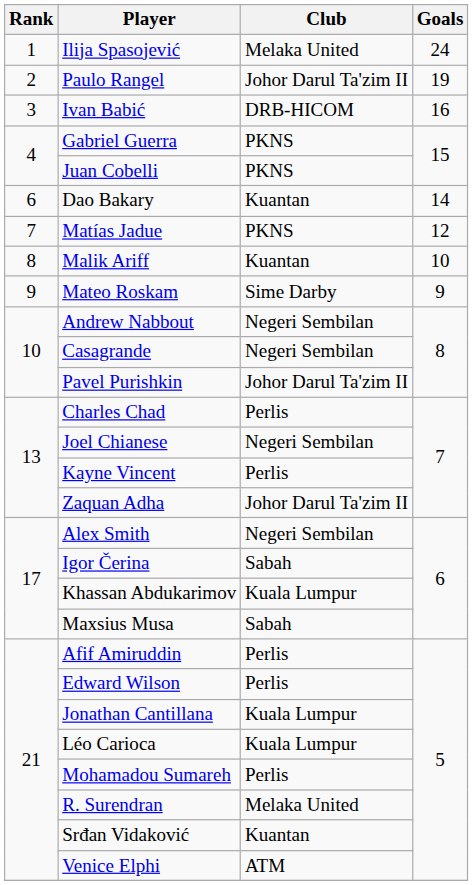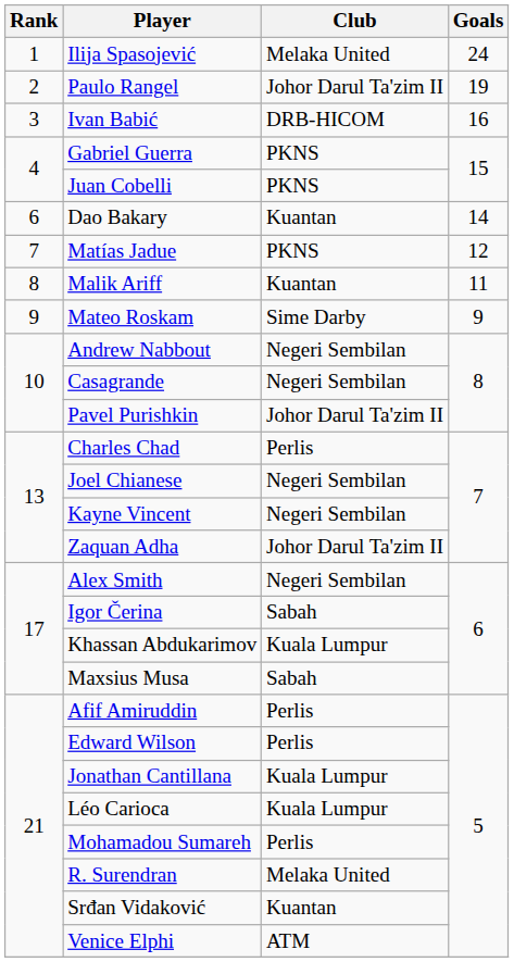Malik Ariff | Goals: 10 -> 11
Kayne Vincent | Club: Perlis -> Negeri Sembilan
